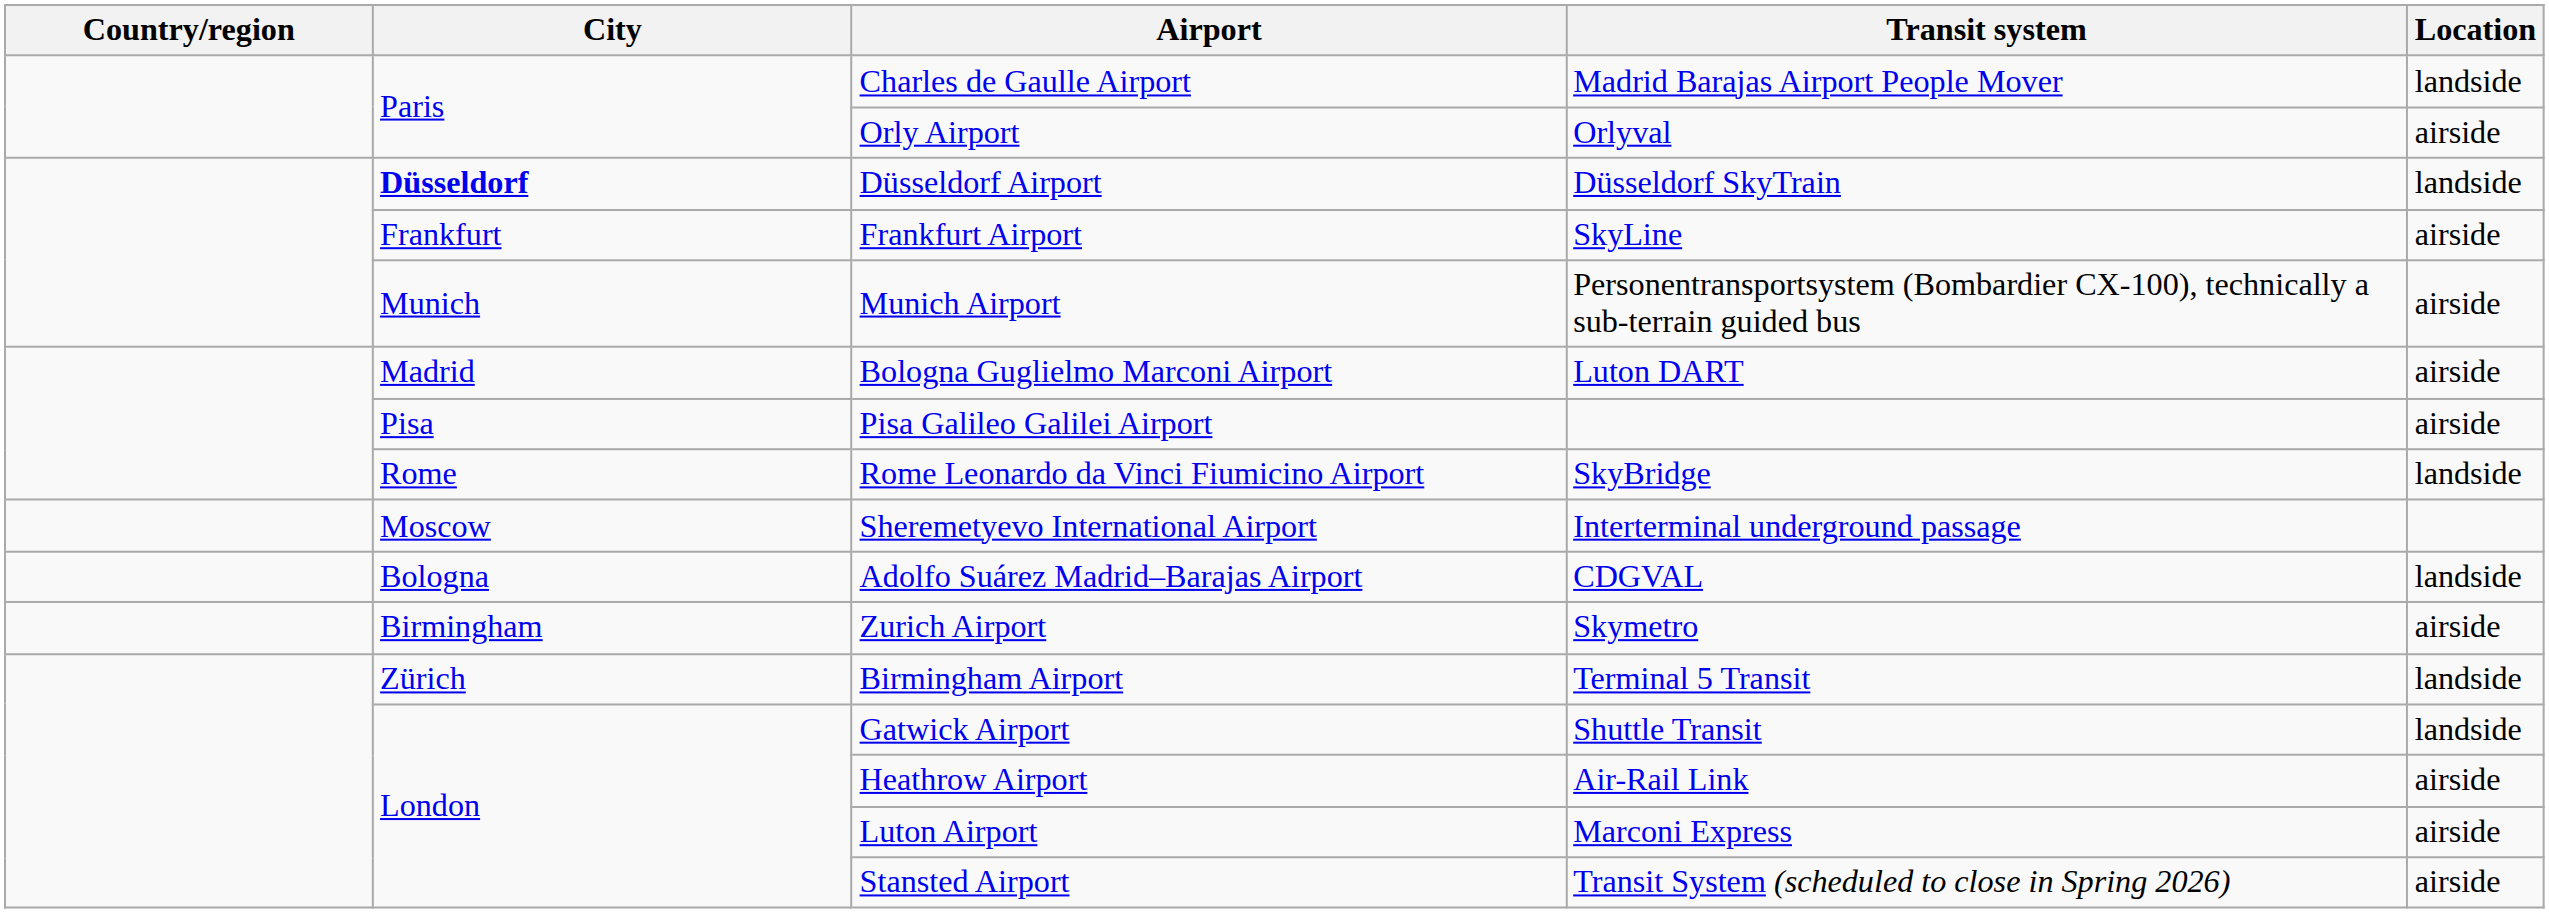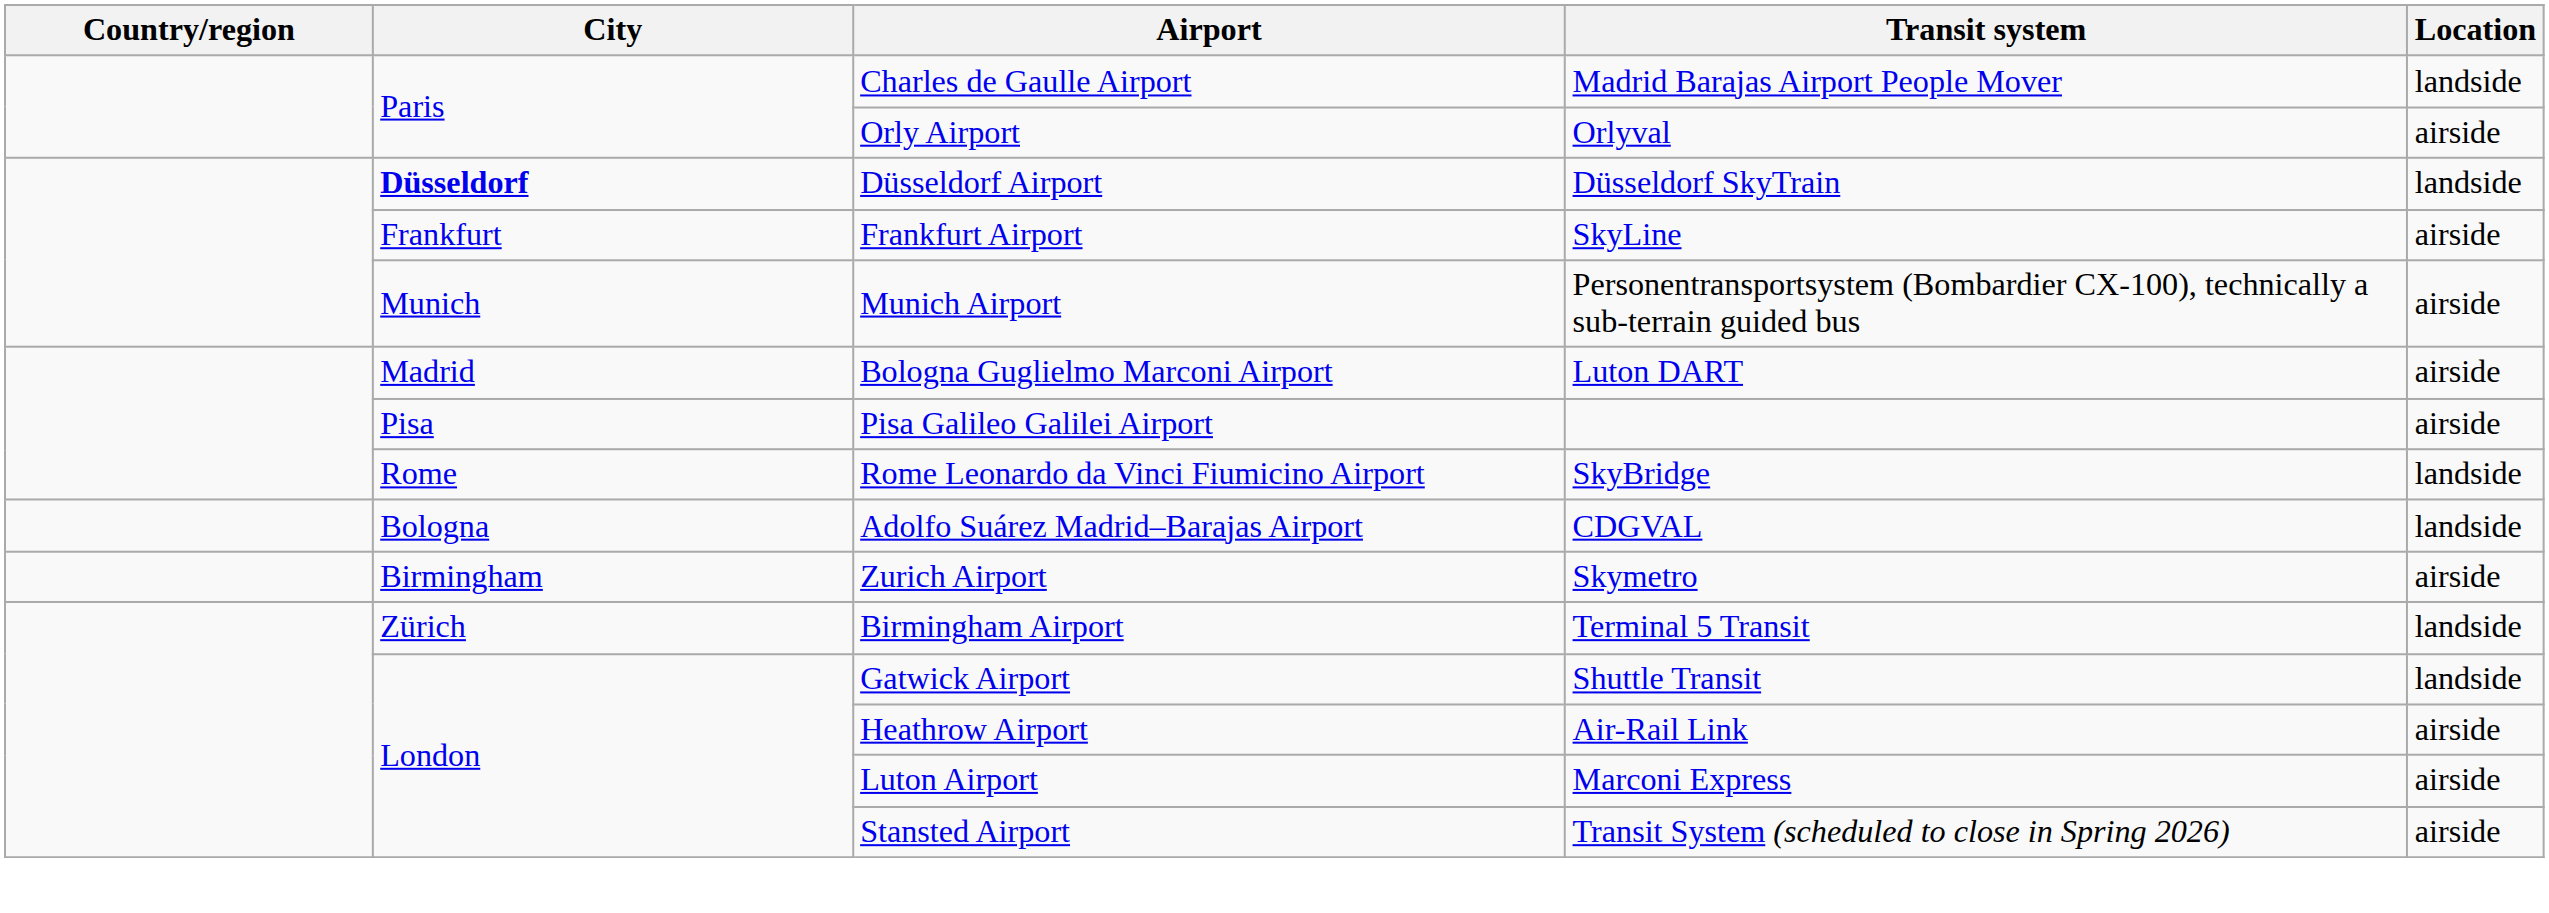- row: Moscow | Sheremetyevo International Airport | Interterminal underground passage
